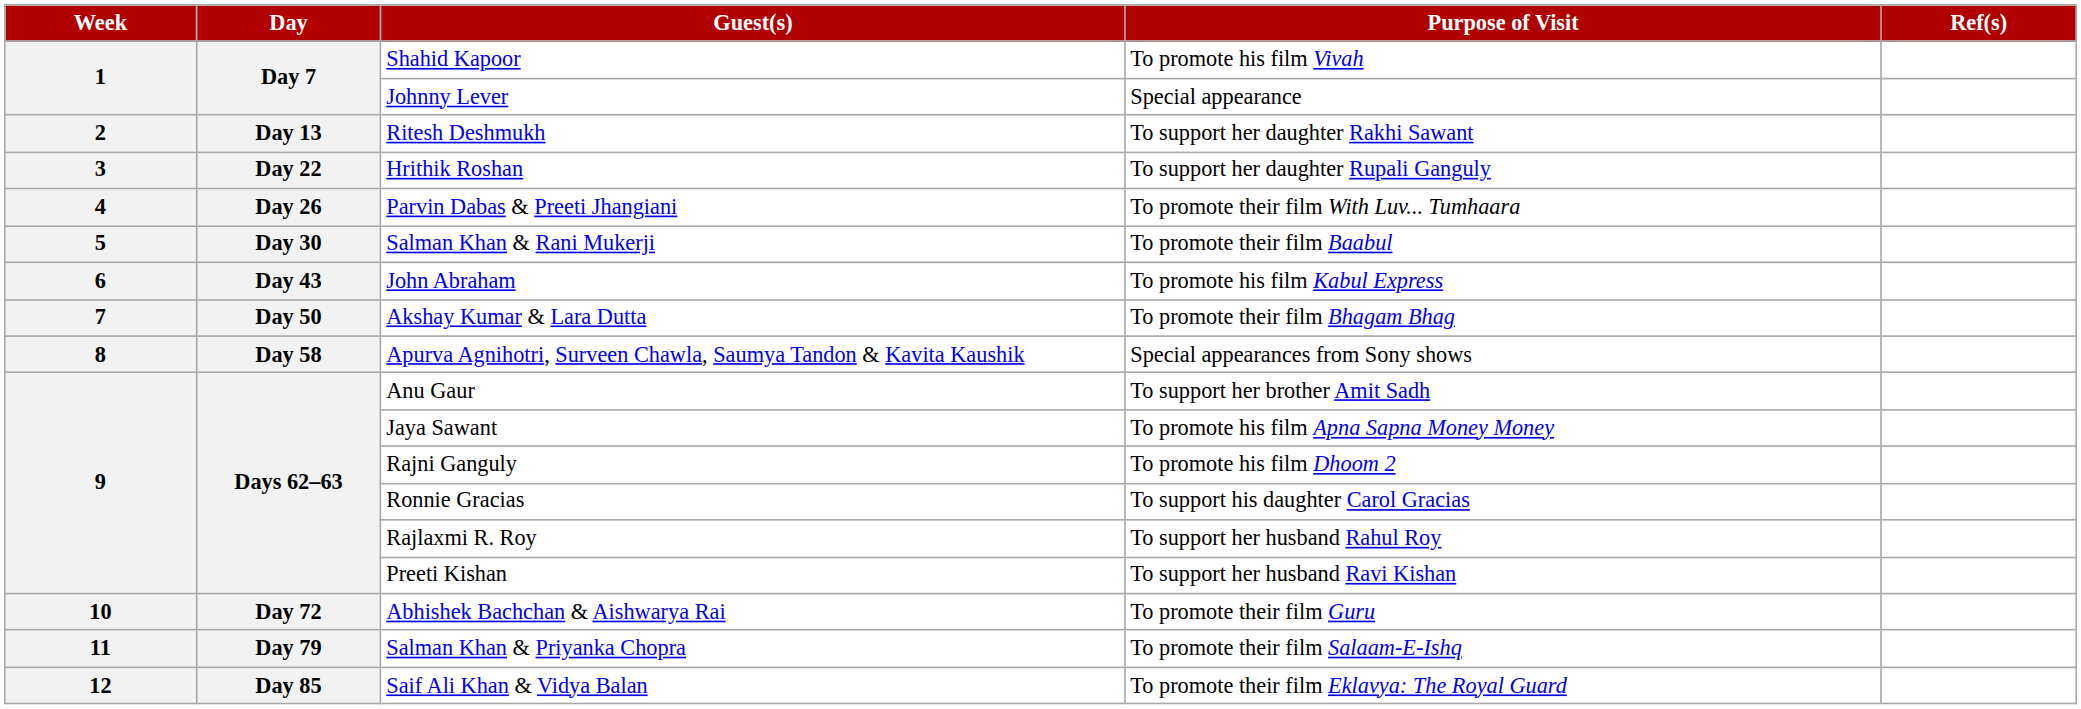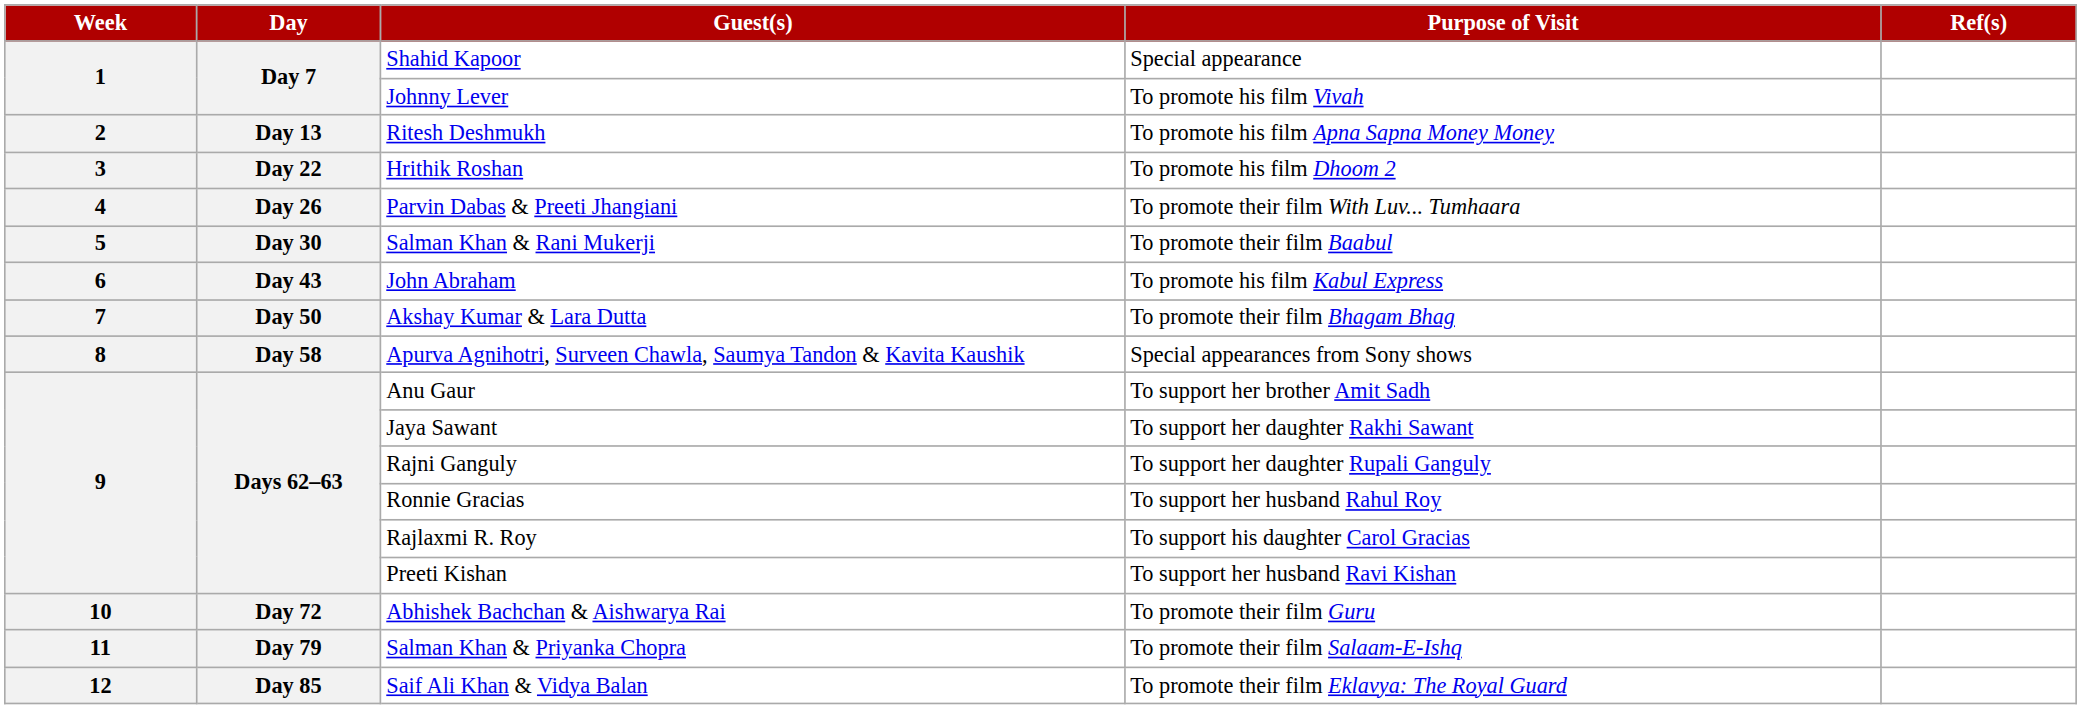Shahid Kapoor | Purpose of Visit: To promote his film Vivah -> Special appearance
Johnny Lever | Purpose of Visit: Special appearance -> To promote his film Vivah
Ritesh Deshmukh | Purpose of Visit: To support her daughter Rakhi Sawant -> To promote his film Apna Sapna Money Money
Hrithik Roshan | Purpose of Visit: To support her daughter Rupali Ganguly -> To promote his film Dhoom 2
Jaya Sawant | Purpose of Visit: To promote his film Apna Sapna Money Money -> To support her daughter Rakhi Sawant
Rajni Ganguly | Purpose of Visit: To promote his film Dhoom 2 -> To support her daughter Rupali Ganguly
Ronnie Gracias | Purpose of Visit: To support his daughter Carol Gracias -> To support her husband Rahul Roy
Rajlaxmi R. Roy | Purpose of Visit: To support her husband Rahul Roy -> To support his daughter Carol Gracias
